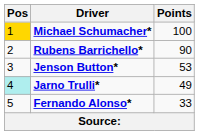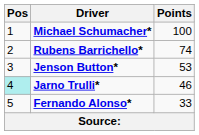Michael Schumacher* | Pos: gold background -> no background
Rubens Barrichello* | Points: 90 -> 74
Jarno Trulli* | Points: 49 -> 46
